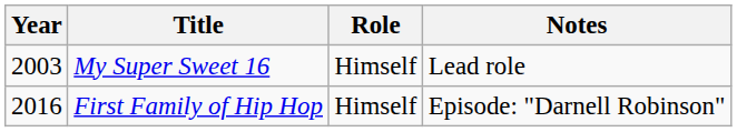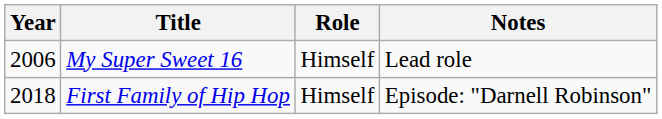My Super Sweet 16 | Year: 2003 -> 2006
First Family of Hip Hop | Year: 2016 -> 2018
